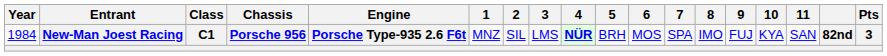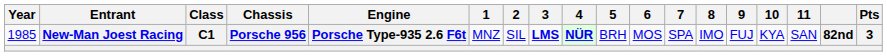New-Man Joest Racing | Year: 1984 -> 1985
New-Man Joest Racing | 3: normal -> bold
